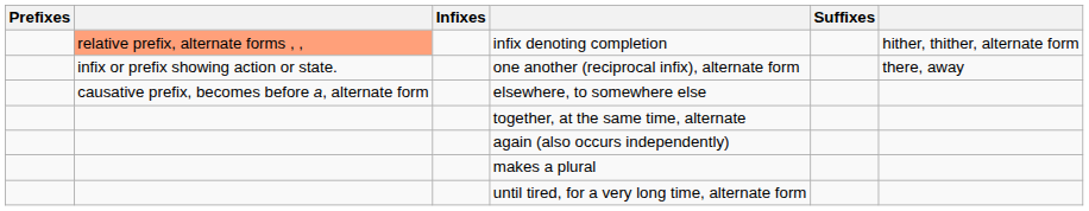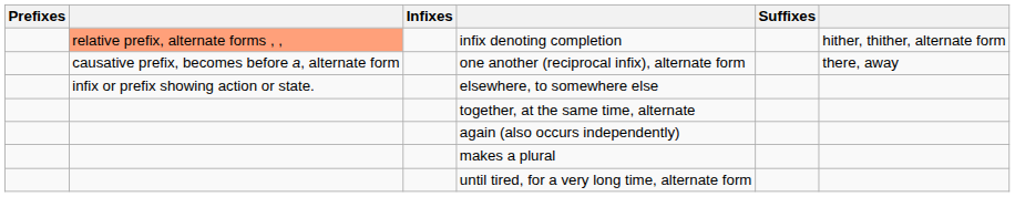one another (reciprocal infix), alternate form | column 2: infix or prefix showing action or state. -> causative prefix, becomes before a, alternate form
elsewhere, to somewhere else | column 2: causative prefix, becomes before a, alternate form -> infix or prefix showing action or state.
